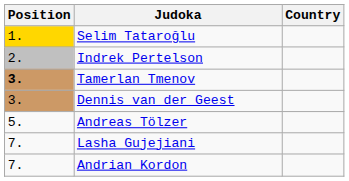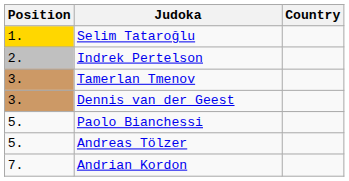Tamerlan Tmenov | Position: bold -> normal
+ row: 5. | Paolo Bianchessi
- row: 7. | Lasha Gujejiani
